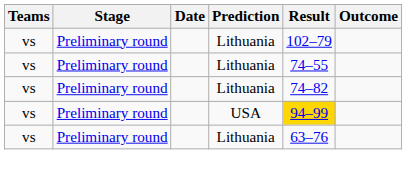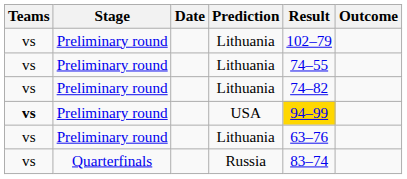USA | Teams: normal -> bold
+ row: vs | Quarterfinals | Russia | 83–74
